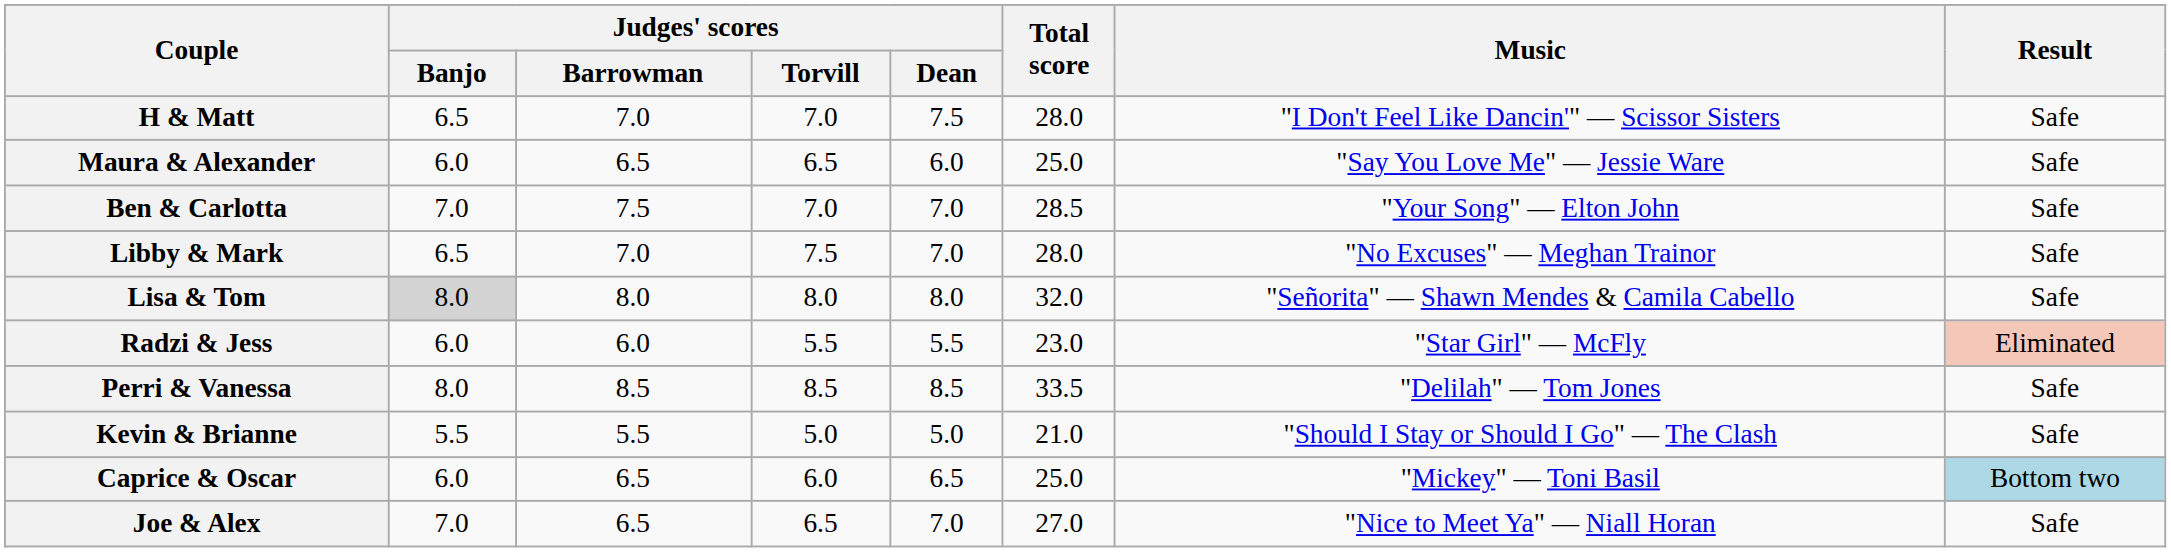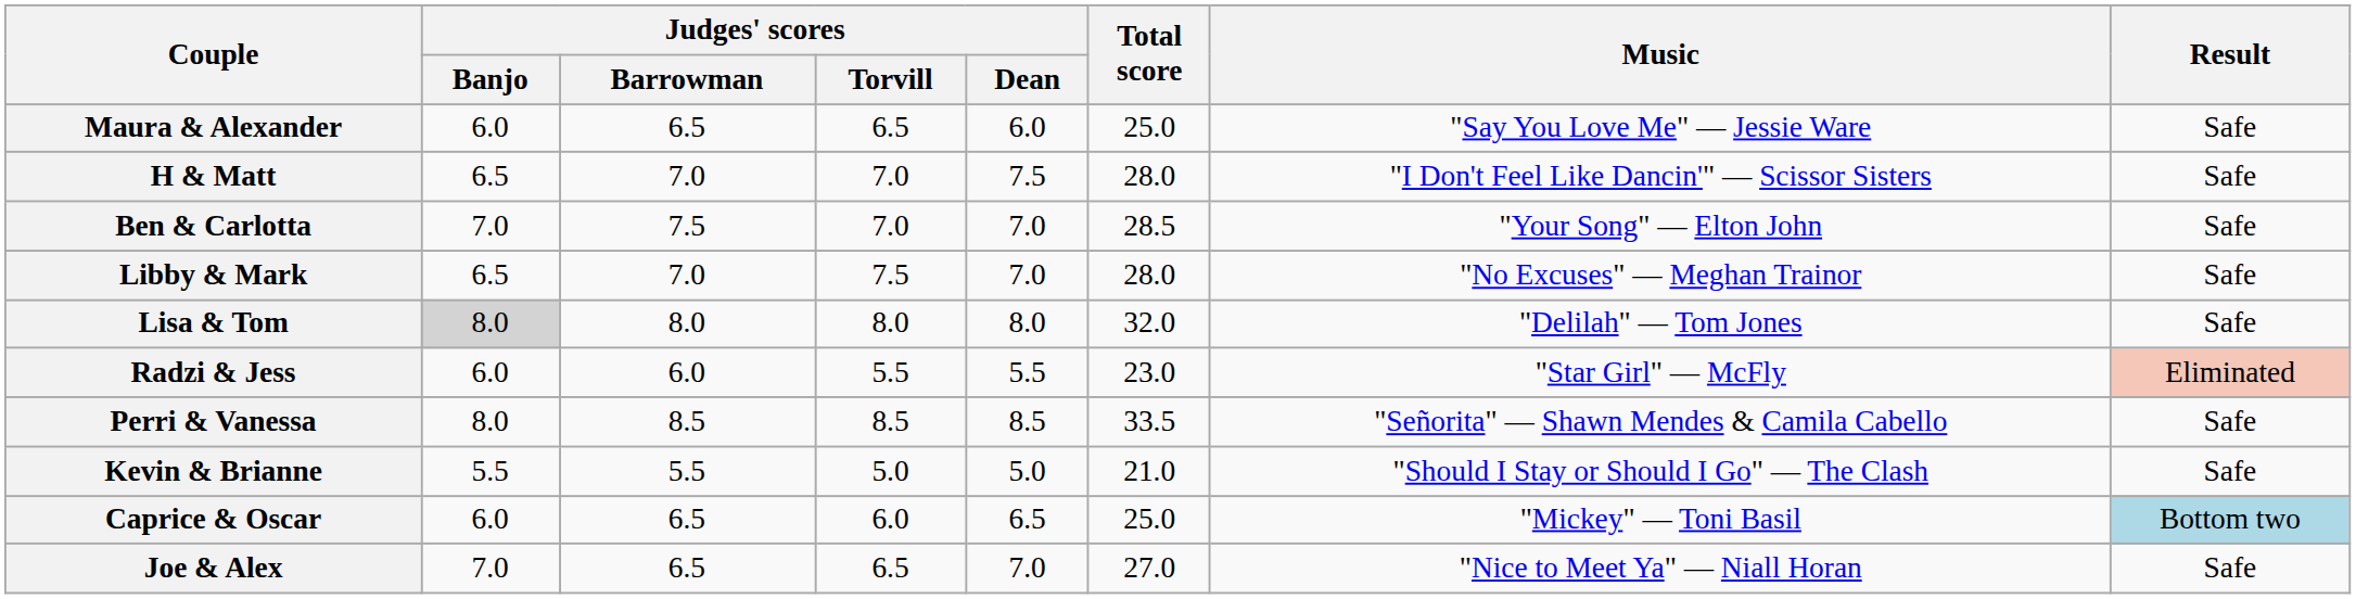rows swapped: H & Matt <-> Maura & Alexander
Lisa & Tom | Music: "Señorita" — Shawn Mendes & Camila Cabello -> "Delilah" — Tom Jones
Perri & Vanessa | Music: "Delilah" — Tom Jones -> "Señorita" — Shawn Mendes & Camila Cabello
